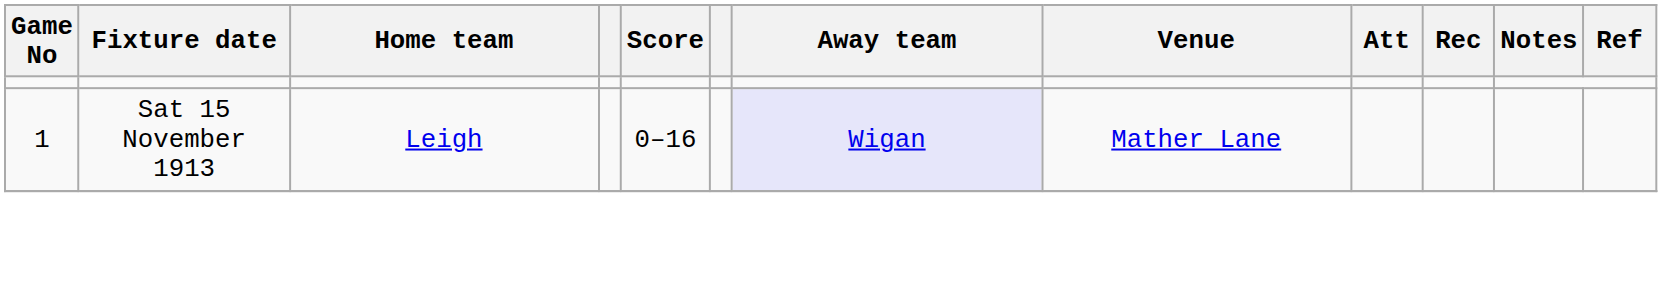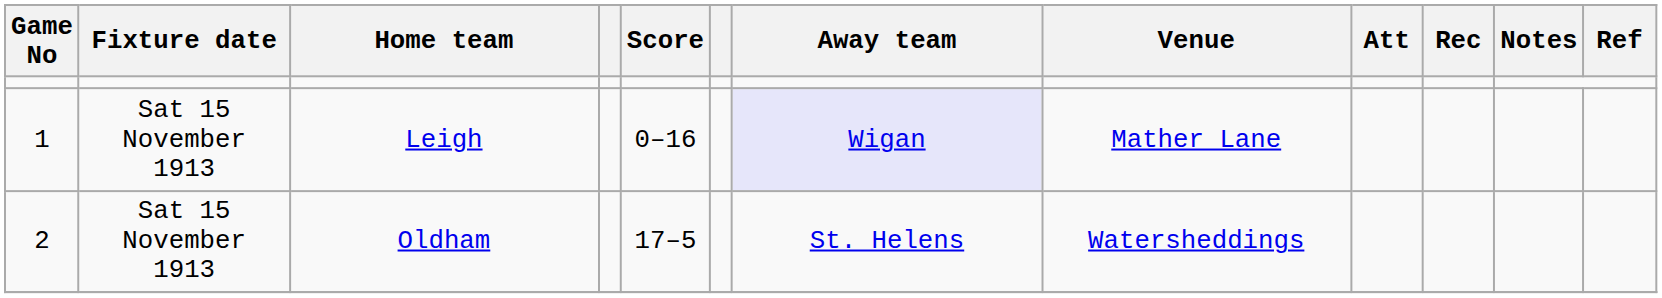+ row: 2 | Sat 15 November 1913 | Oldham | 17–5 | St. Helens | Watersheddings
